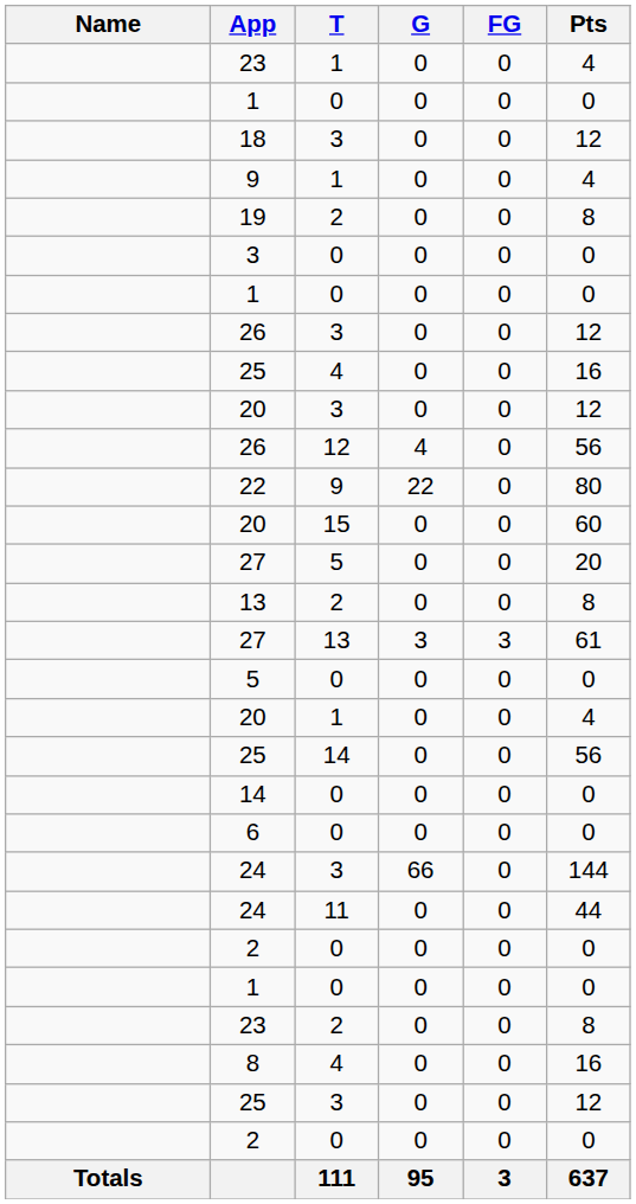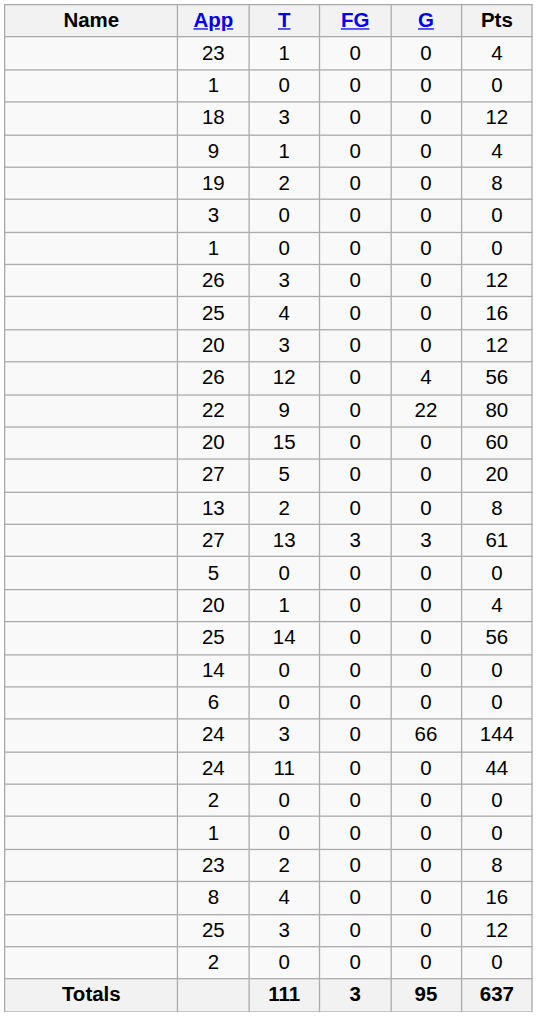columns swapped: G <-> FG
